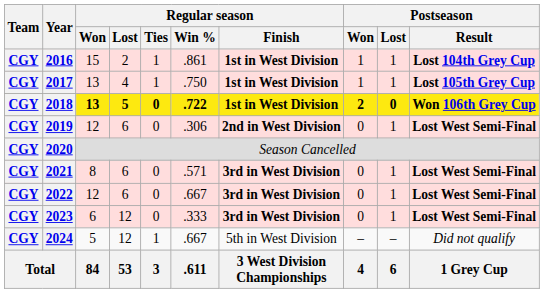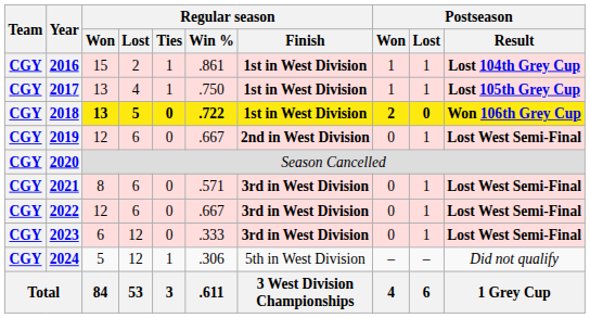2019 | Regular season / Win %: .306 -> .667
2024 | Regular season / Win %: .667 -> .306
